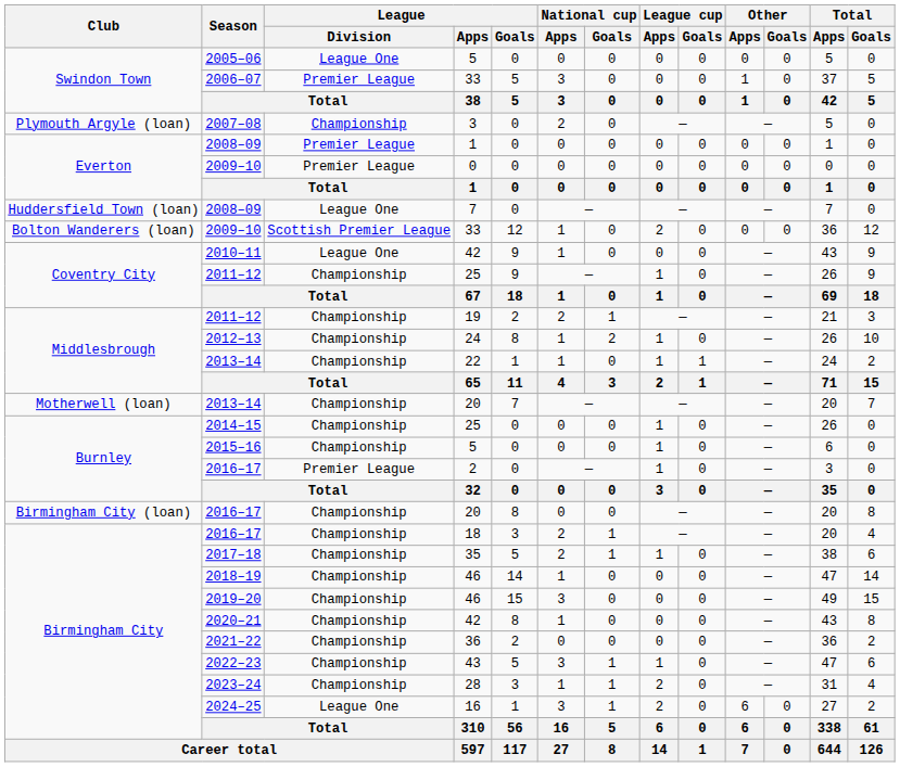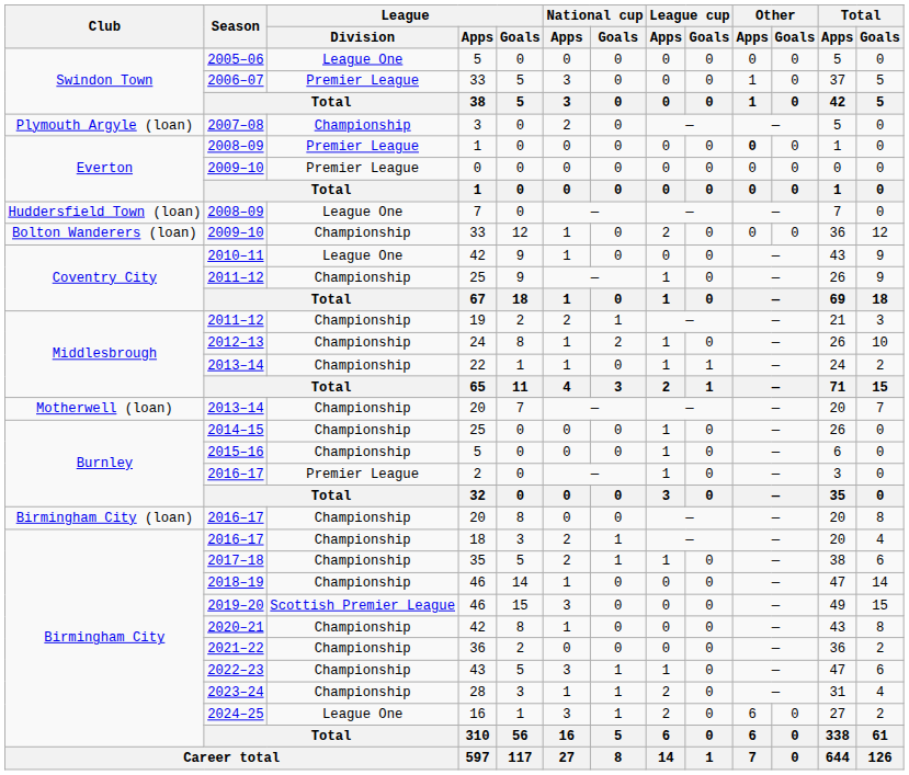2008–09 / 1 | Other / Apps: normal -> bold
2009–10 / 33 | League / Division: Scottish Premier League -> Championship
2019–20 | League / Division: Championship -> Scottish Premier League
